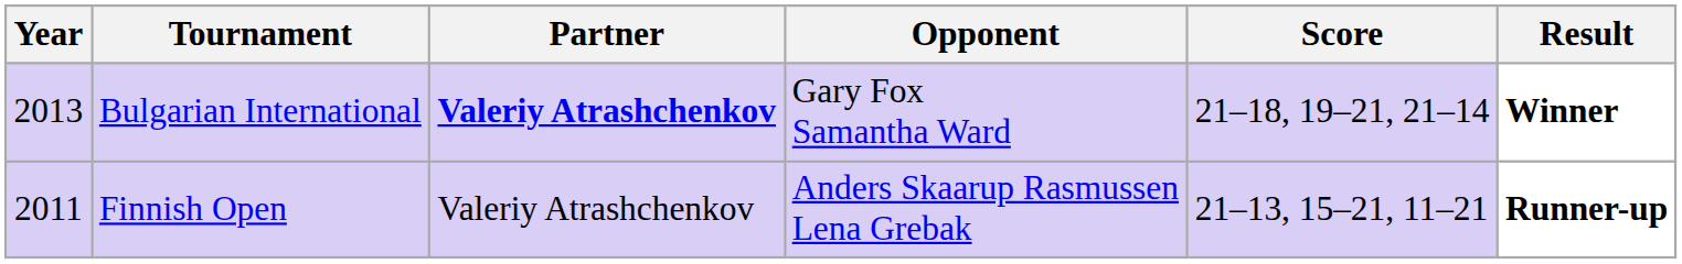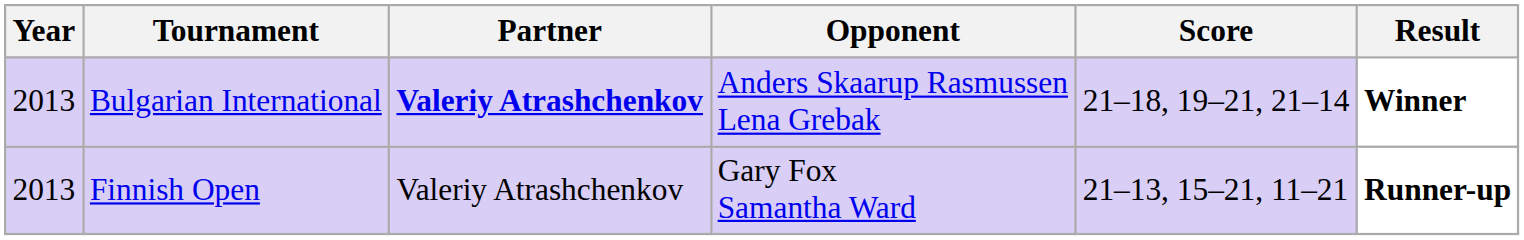Bulgarian International | Opponent: Gary Fox Samantha Ward -> Anders Skaarup Rasmussen Lena Grebak
Finnish Open | Year: 2011 -> 2013
Finnish Open | Opponent: Anders Skaarup Rasmussen Lena Grebak -> Gary Fox Samantha Ward
